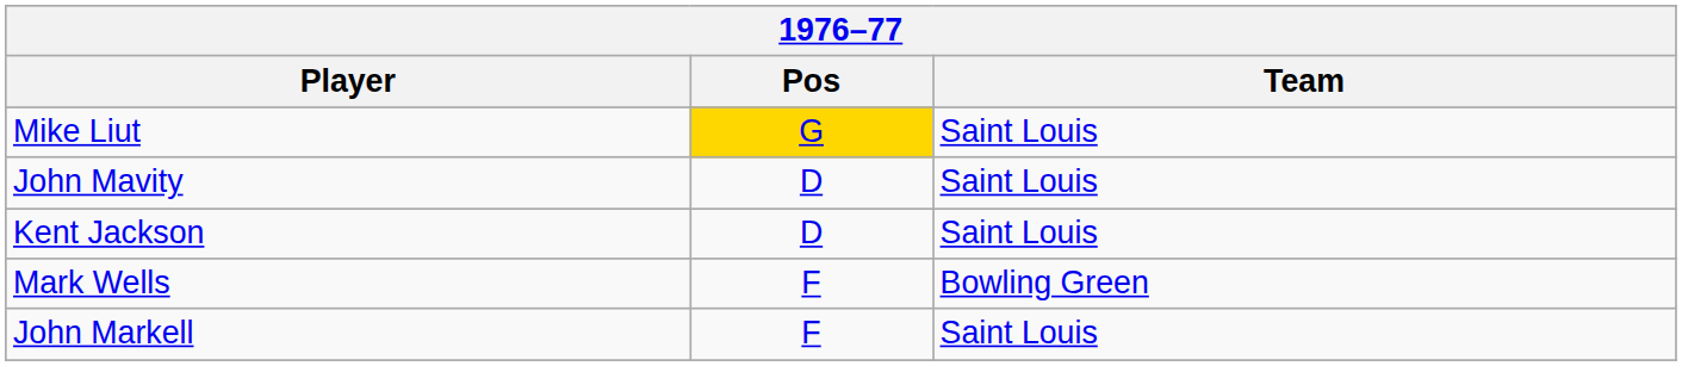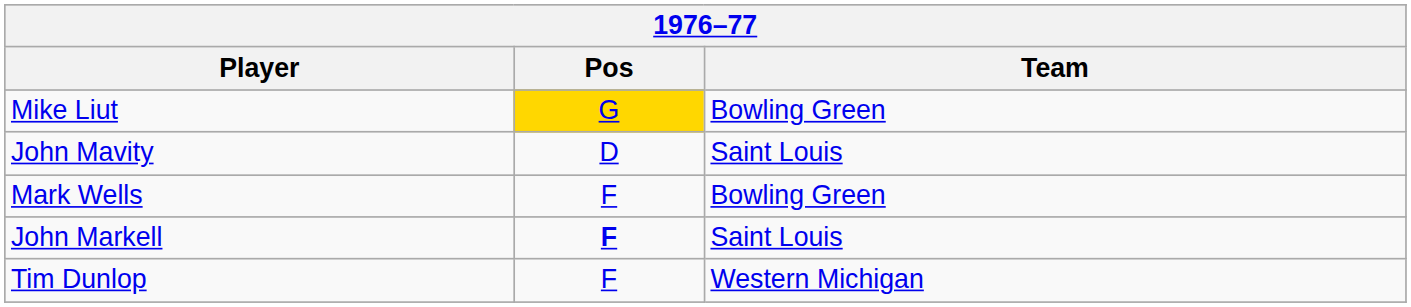Mike Liut | Team: Saint Louis -> Bowling Green
- row: Kent Jackson | D | Saint Louis
John Markell | Pos: normal -> bold
+ row: Tim Dunlop | F | Western Michigan
